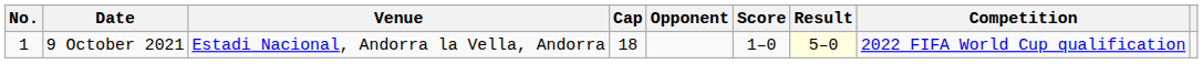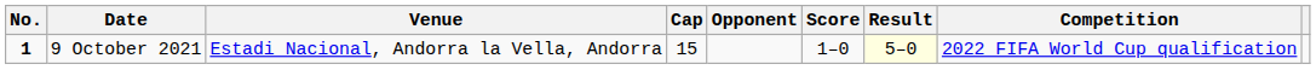9 October 2021 | No.: normal -> bold
9 October 2021 | Cap: 18 -> 15
